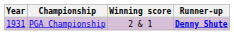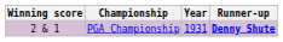columns swapped: Year <-> Winning score
